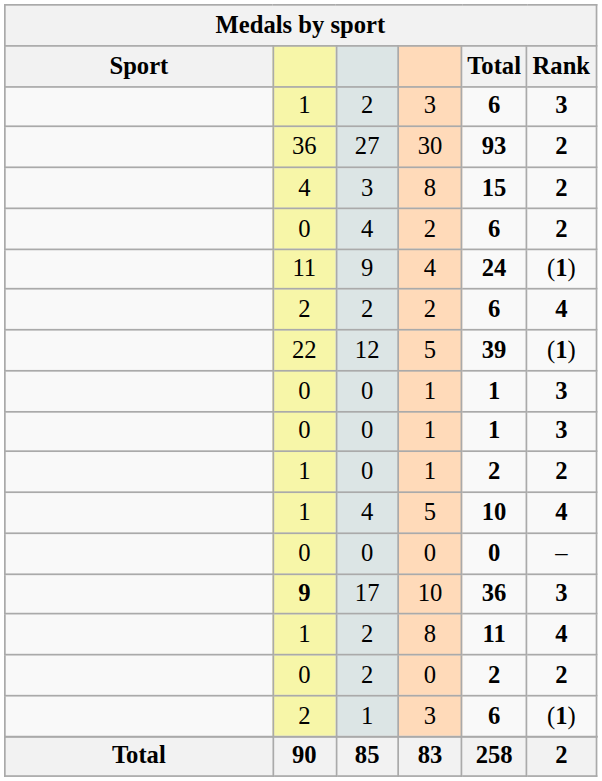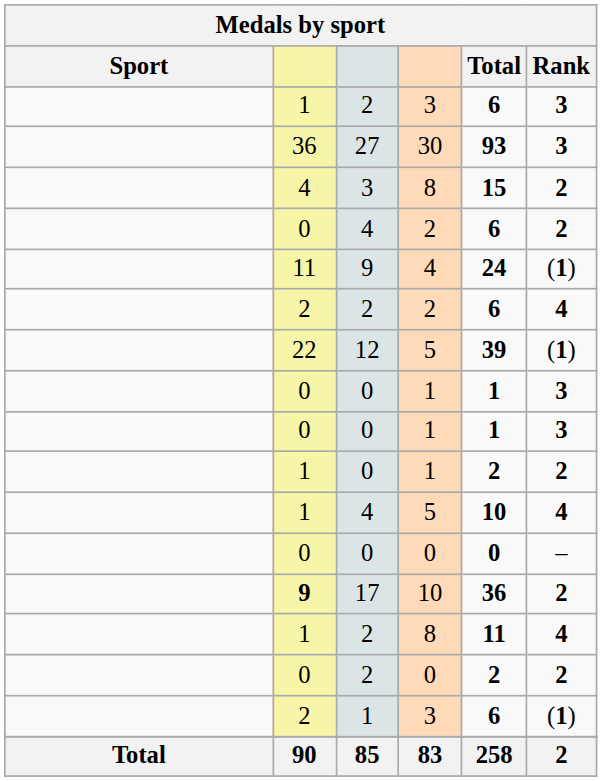27 | Rank: 2 -> 3
17 | Rank: 3 -> 2
